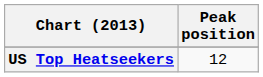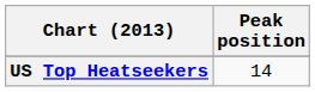US Top Heatseekers | Peak position: 12 -> 14
